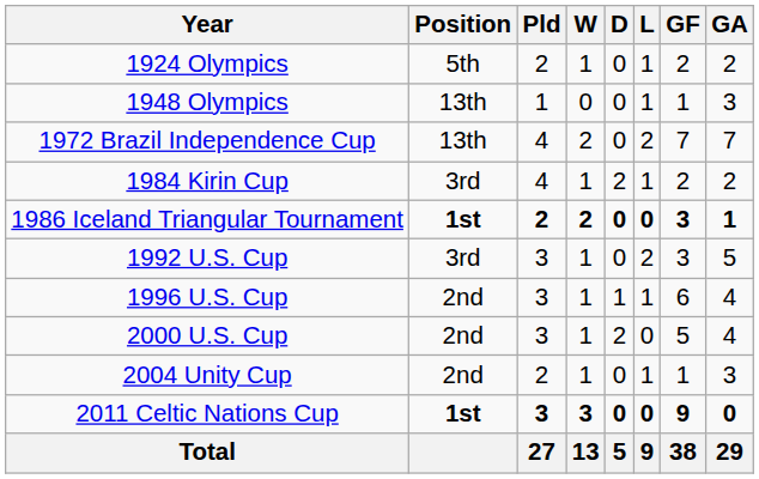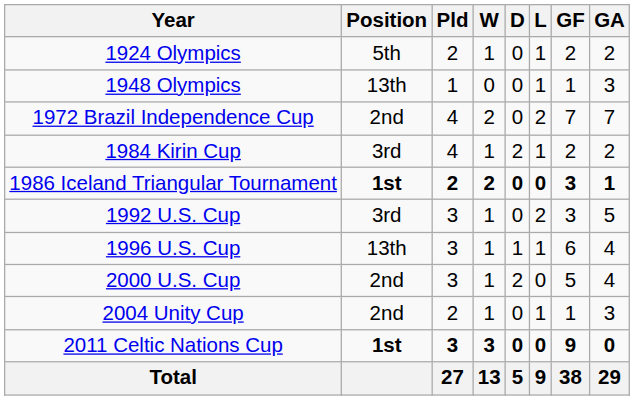1972 Brazil Independence Cup | Position: 13th -> 2nd
1996 U.S. Cup | Position: 2nd -> 13th
